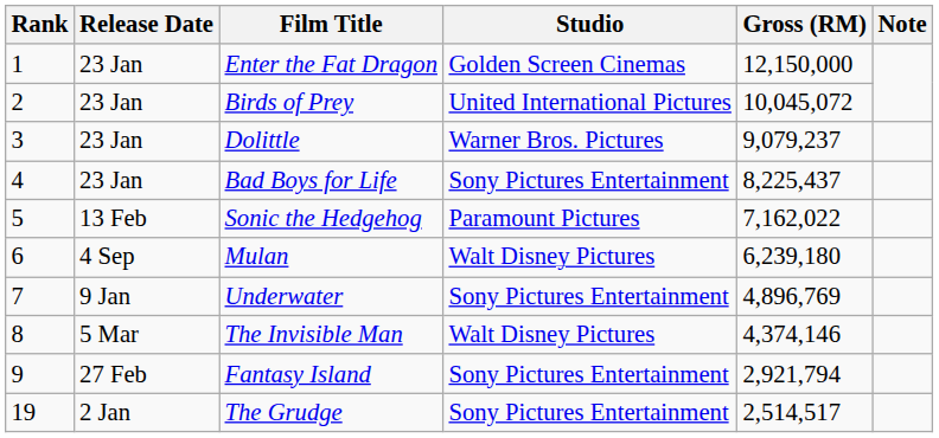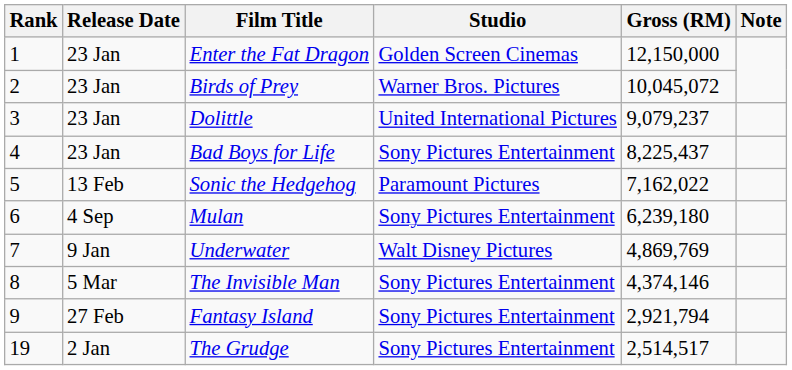Birds of Prey | Studio: United International Pictures -> Warner Bros. Pictures
Dolittle | Studio: Warner Bros. Pictures -> United International Pictures
Mulan | Studio: Walt Disney Pictures -> Sony Pictures Entertainment
Underwater | Studio: Sony Pictures Entertainment -> Walt Disney Pictures
Underwater | Gross (RM): 4,896,769 -> 4,869,769
The Invisible Man | Studio: Walt Disney Pictures -> Sony Pictures Entertainment
